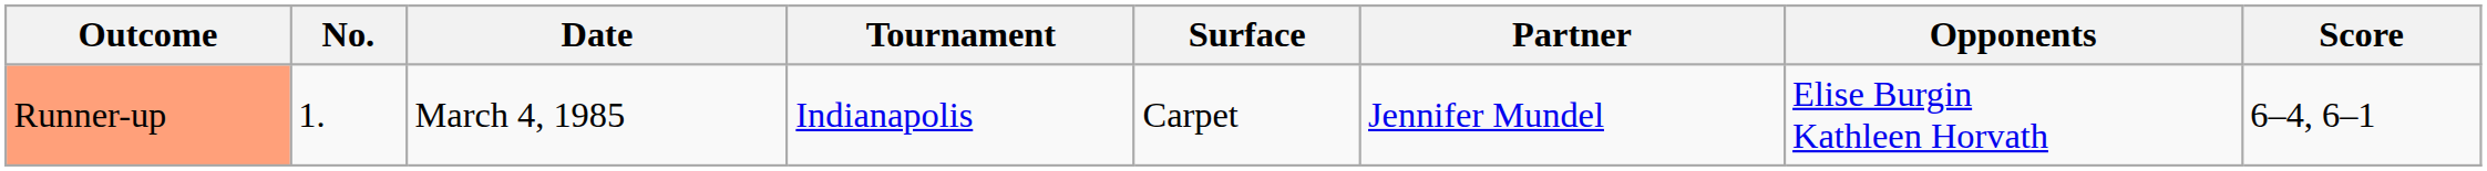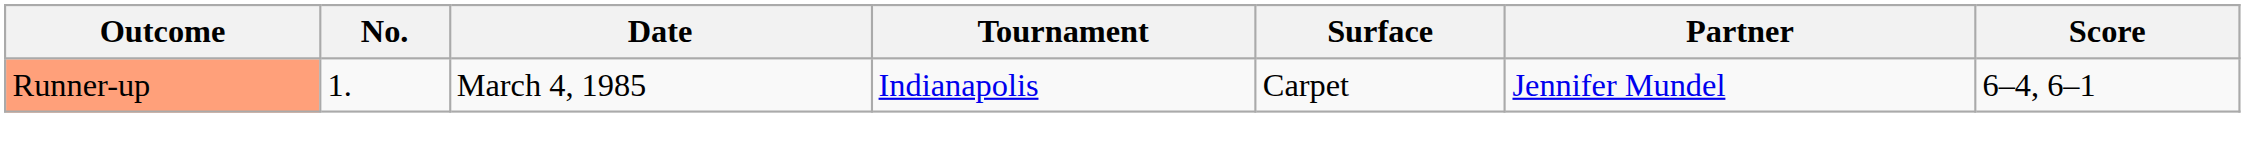- column: Opponents | Elise Burgin Kathleen Horvath
